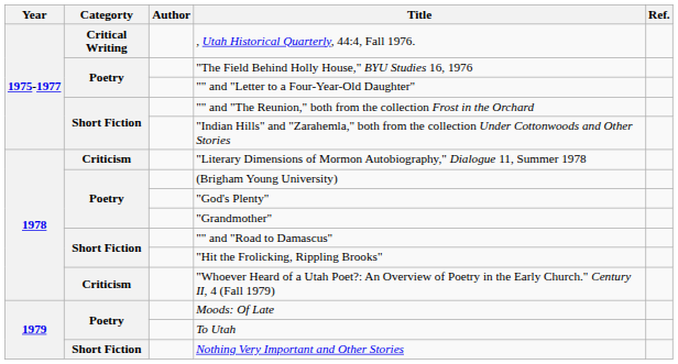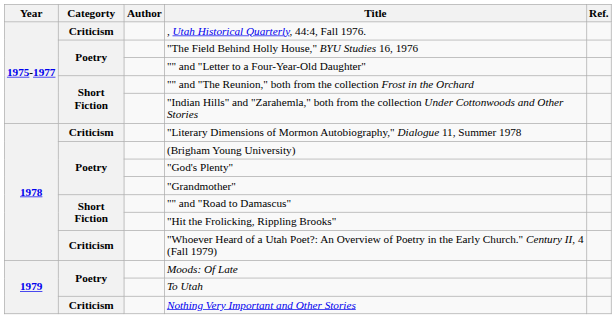, Utah Historical Quarterly, 44:4, Fall 1976. | Categorty: Critical Writing -> Criticism
Nothing Very Important and Other Stories | Categorty: Short Fiction -> Criticism
